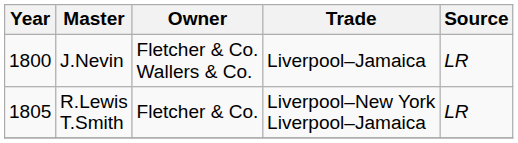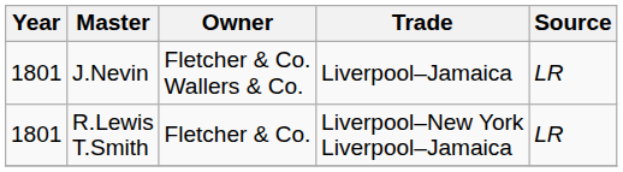J.Nevin | Year: 1800 -> 1801
R.Lewis T.Smith | Year: 1805 -> 1801
